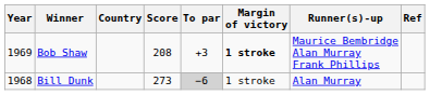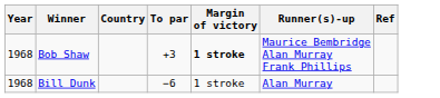- column: Score | 208 | 273
Bob Shaw | Year: 1969 -> 1968
Bill Dunk | To par: lightgrey background -> no background
